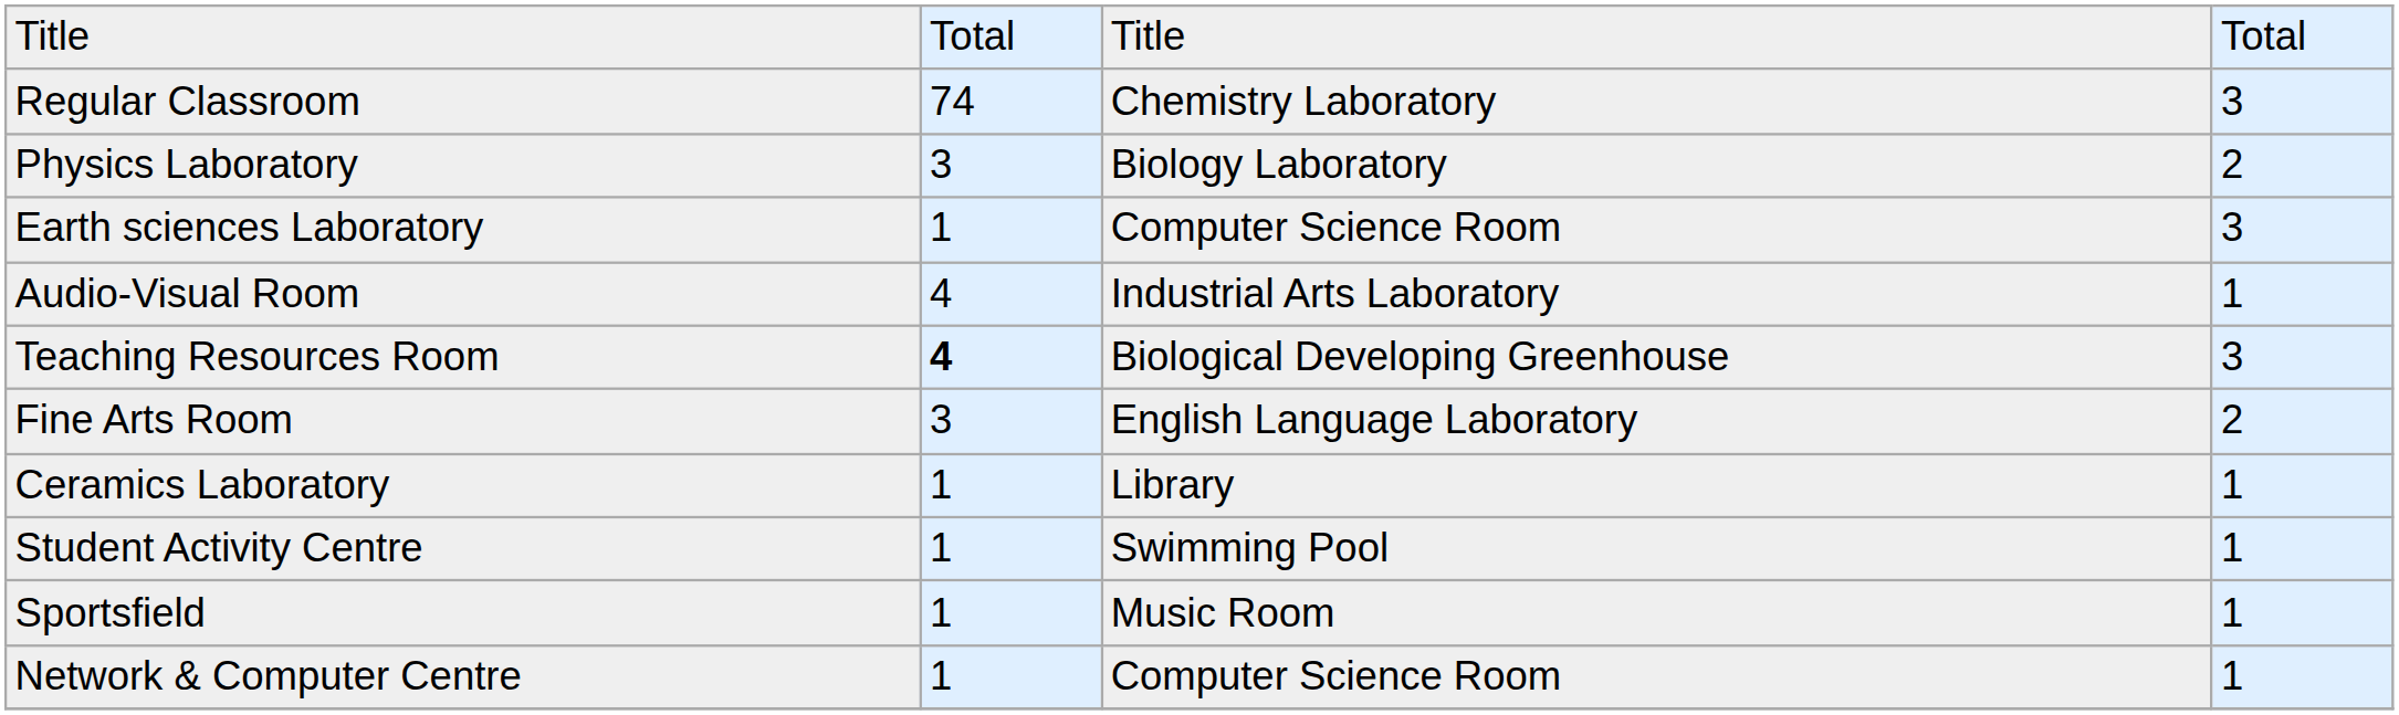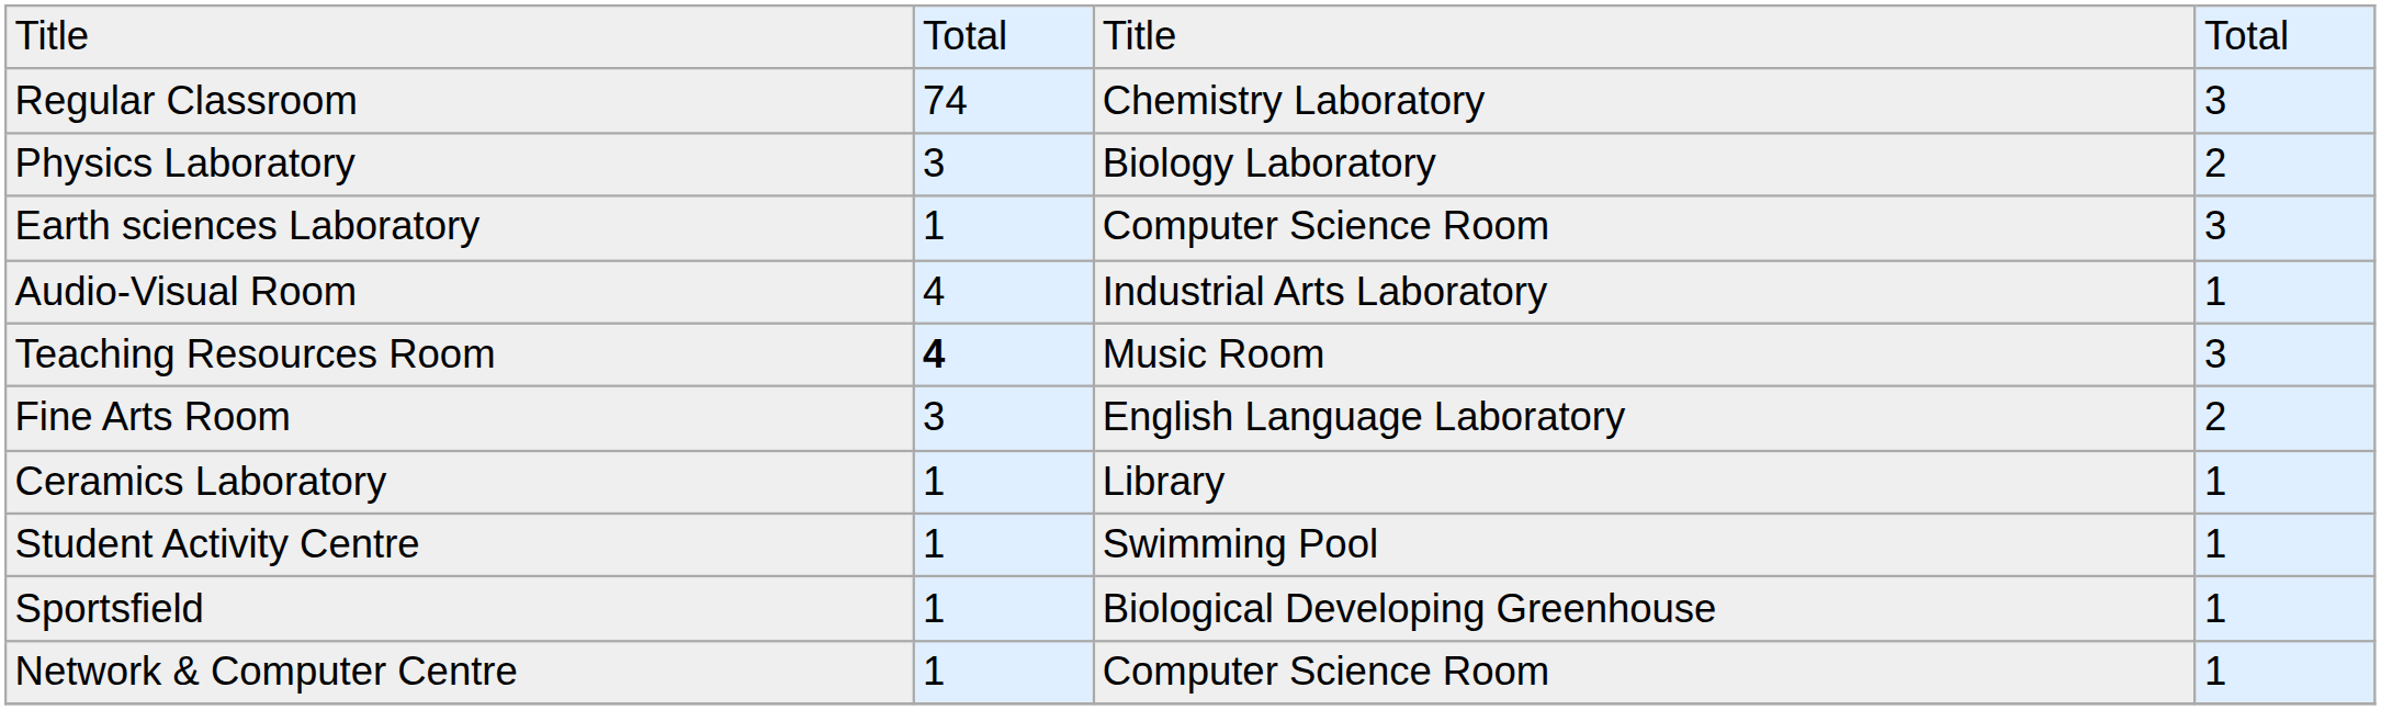Teaching Resources Room | column 3: Biological Developing Greenhouse -> Music Room
Sportsfield | column 3: Music Room -> Biological Developing Greenhouse
